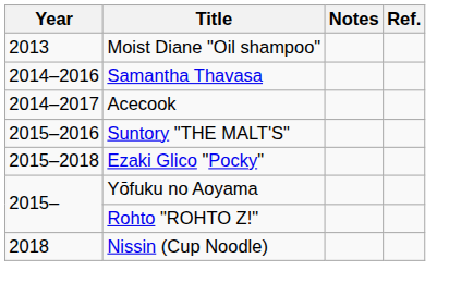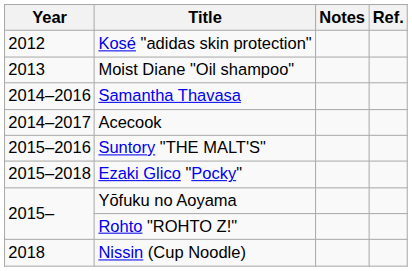+ row: 2012 | Kosé "adidas skin protection"
